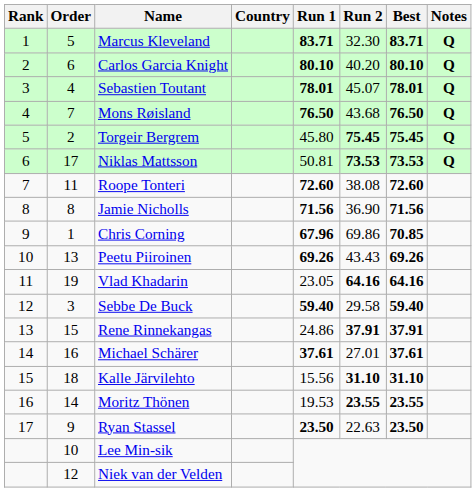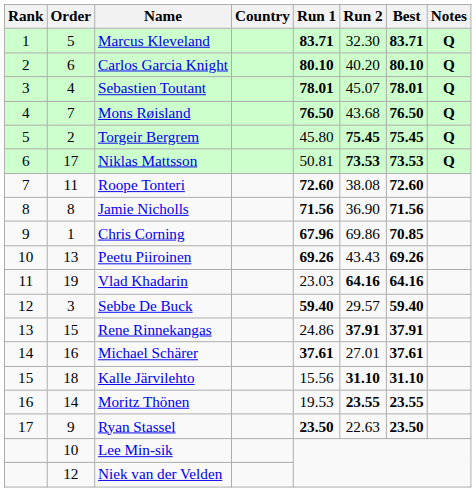Vlad Khadarin | Run 1: 23.05 -> 23.03
Sebbe De Buck | Run 2: 29.58 -> 29.57
